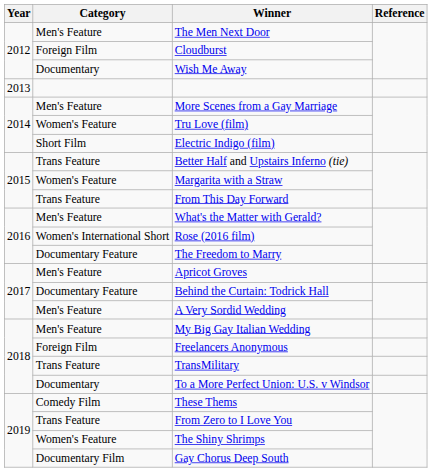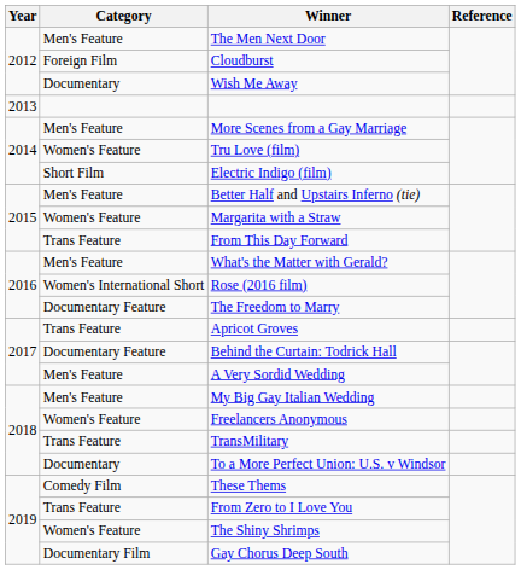Better Half and Upstairs Inferno (tie) | Category: Trans Feature -> Men's Feature
Apricot Groves | Category: Men's Feature -> Trans Feature
Freelancers Anonymous | Category: Foreign Film -> Women's Feature
